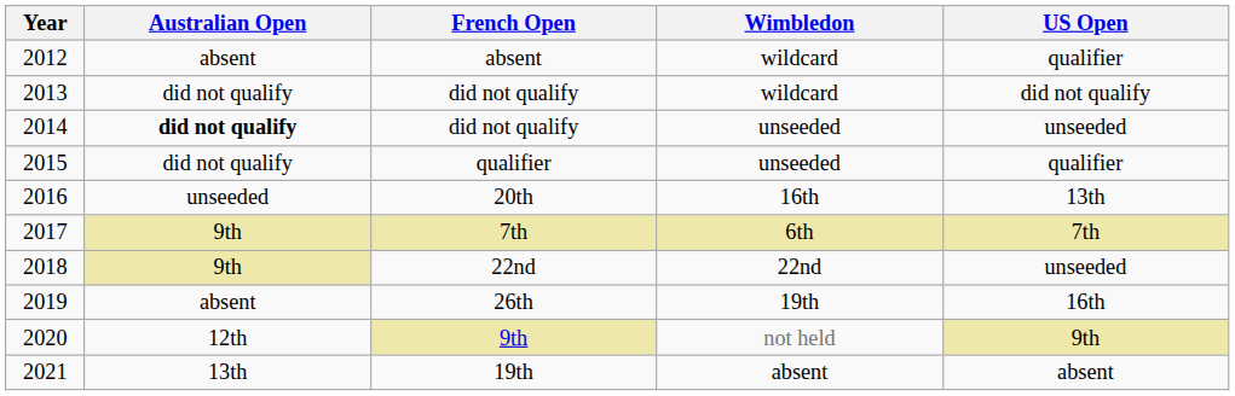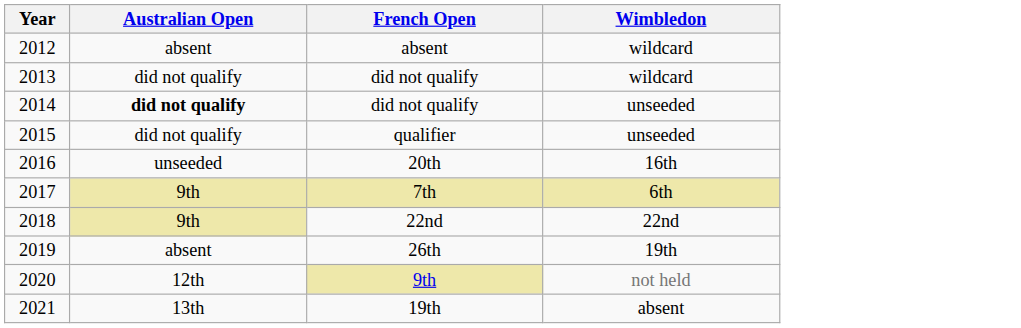- column: US Open | qualifier | did not qualify | unseeded | qualifier | 13th | 7th | unseeded | 16th | 9th | absent
